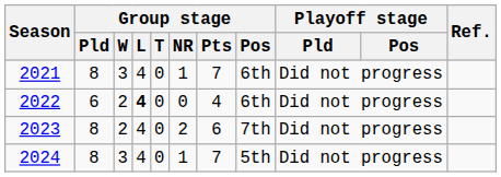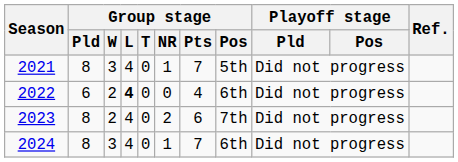2021 | Group stage / Pos: 6th -> 5th
2024 | Group stage / Pos: 5th -> 6th
